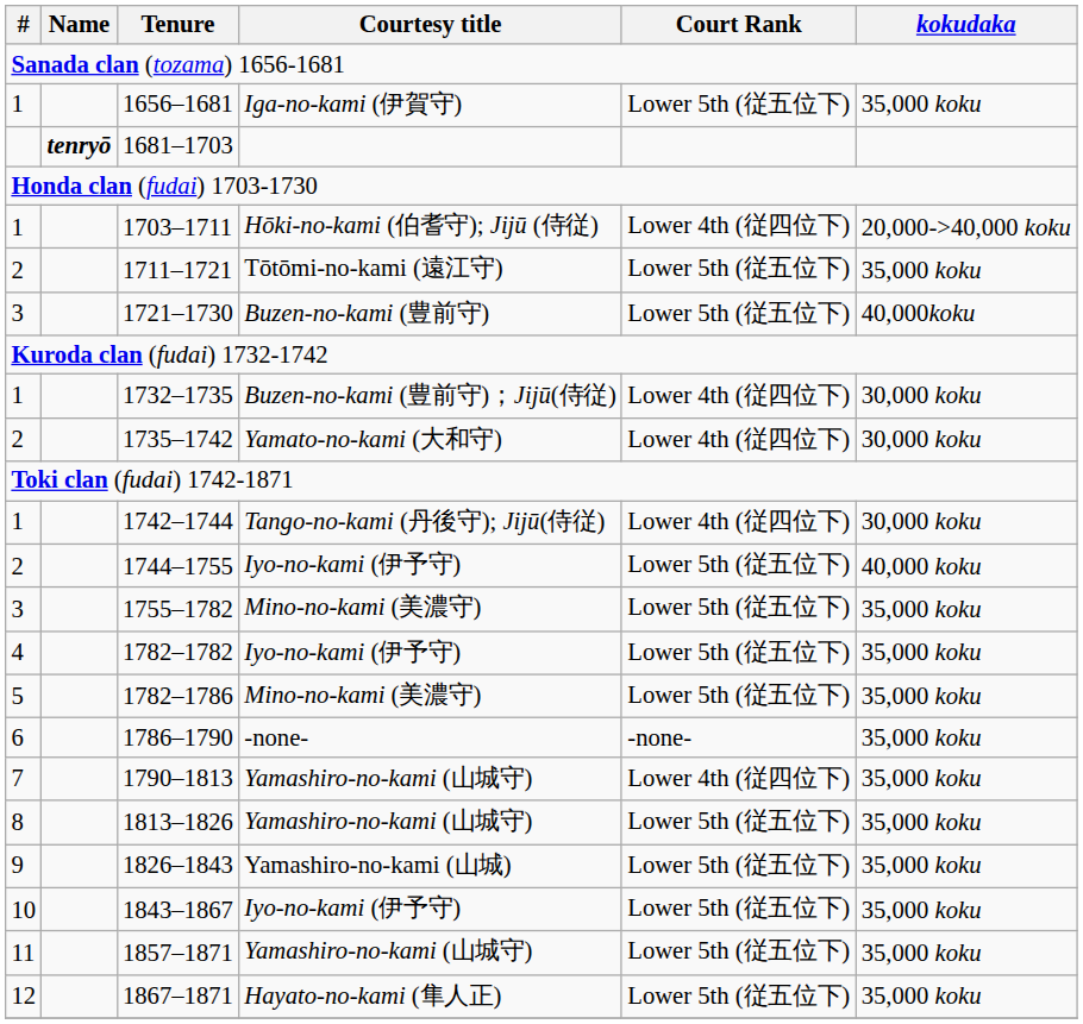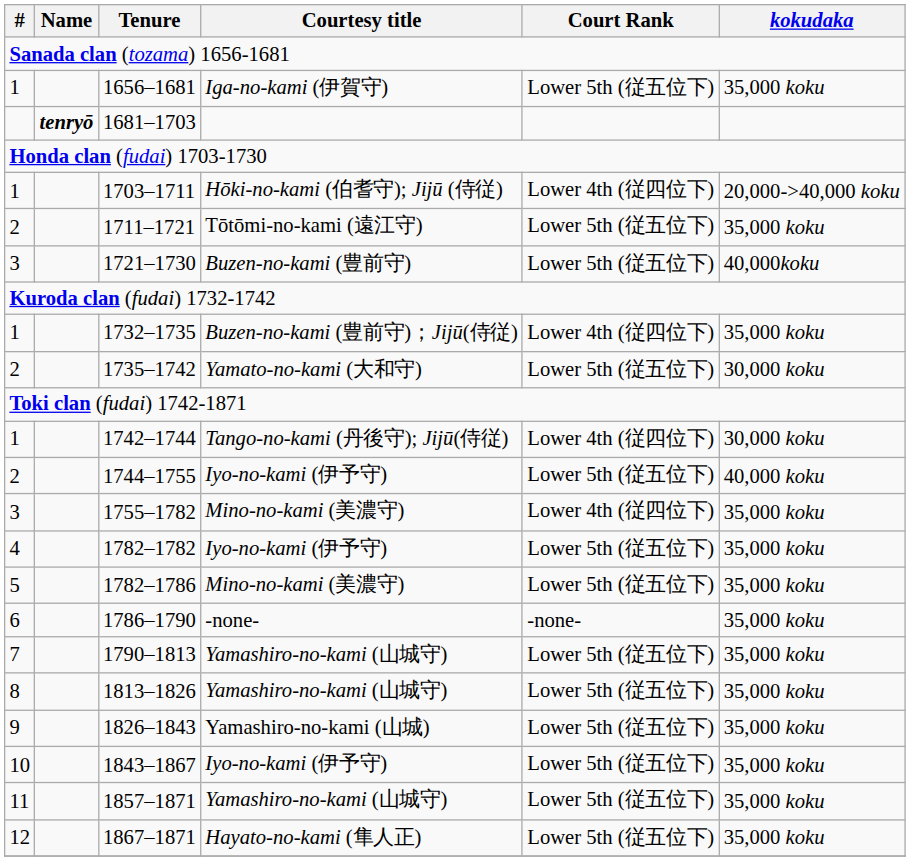1732–1735 | kokudaka: 30,000 koku -> 35,000 koku
1735–1742 | Court Rank: Lower 4th (従四位下) -> Lower 5th (従五位下)
1755–1782 | Court Rank: Lower 5th (従五位下) -> Lower 4th (従四位下)
1790–1813 | Court Rank: Lower 4th (従四位下) -> Lower 5th (従五位下)
